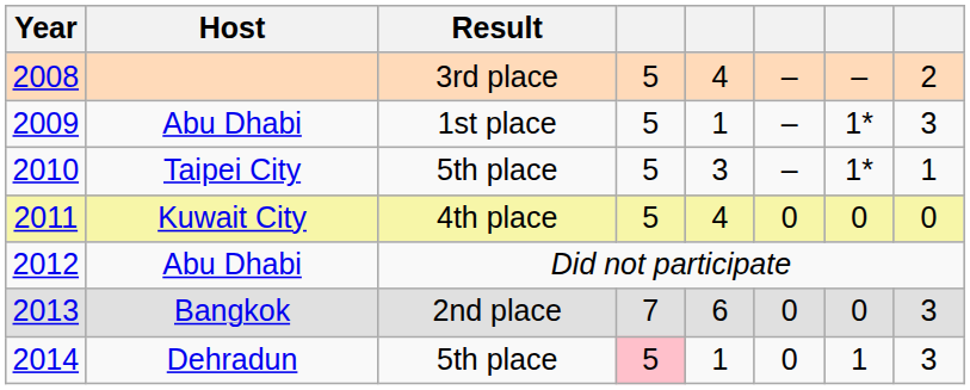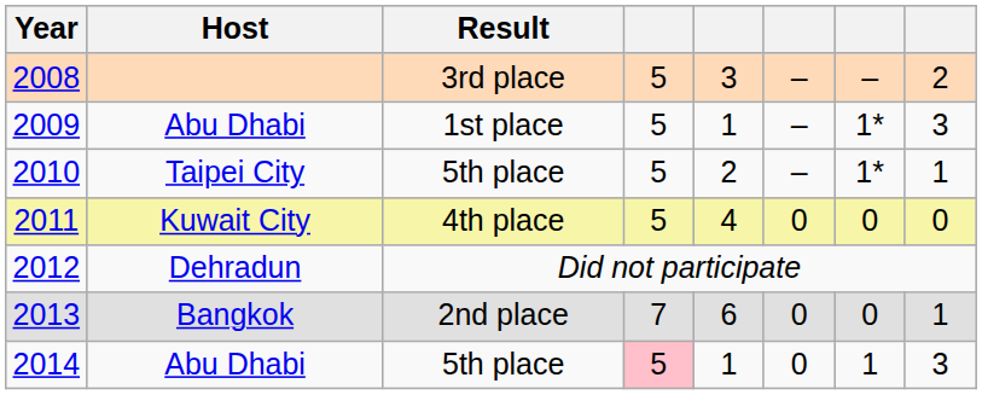2008 | column 5: 4 -> 3
2010 | column 5: 3 -> 2
2012 | Host: Abu Dhabi -> Dehradun
2013 | column 8: 3 -> 1
2014 | Host: Dehradun -> Abu Dhabi
